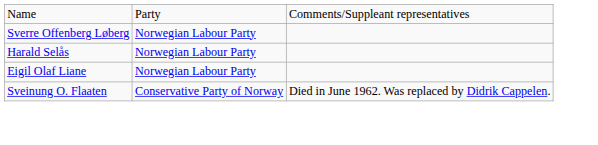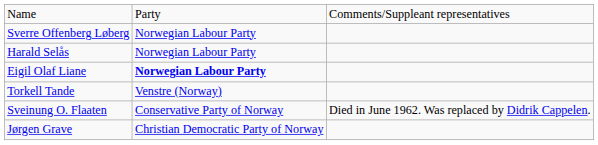Eigil Olaf Liane | column 2: normal -> bold
+ row: Torkell Tande | Venstre (Norway)
+ row: Jørgen Grave | Christian Democratic Party of Norway
